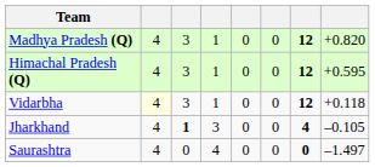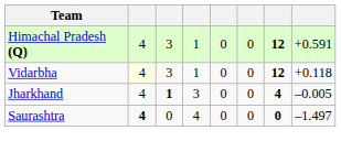- row: Madhya Pradesh (Q) | 4 | 3 | 1 | 0 | 0 | 12 | +0.820
Himachal Pradesh (Q) | column 8: +0.595 -> +0.591
Jharkhand | column 8: –0.105 -> –0.005
Saurashtra | column 2: normal -> bold
